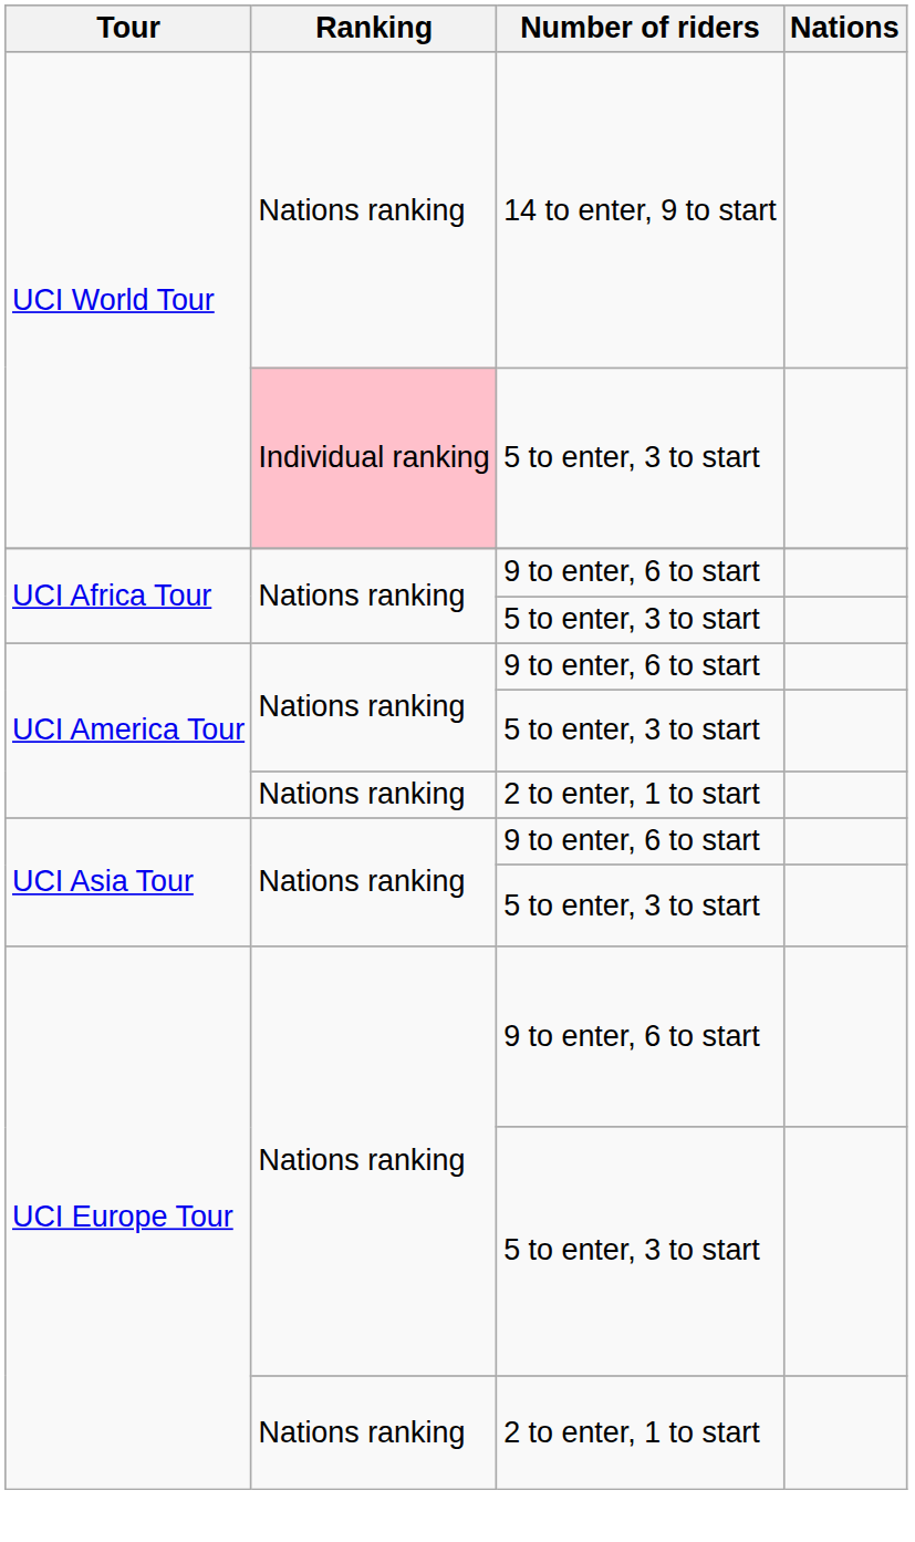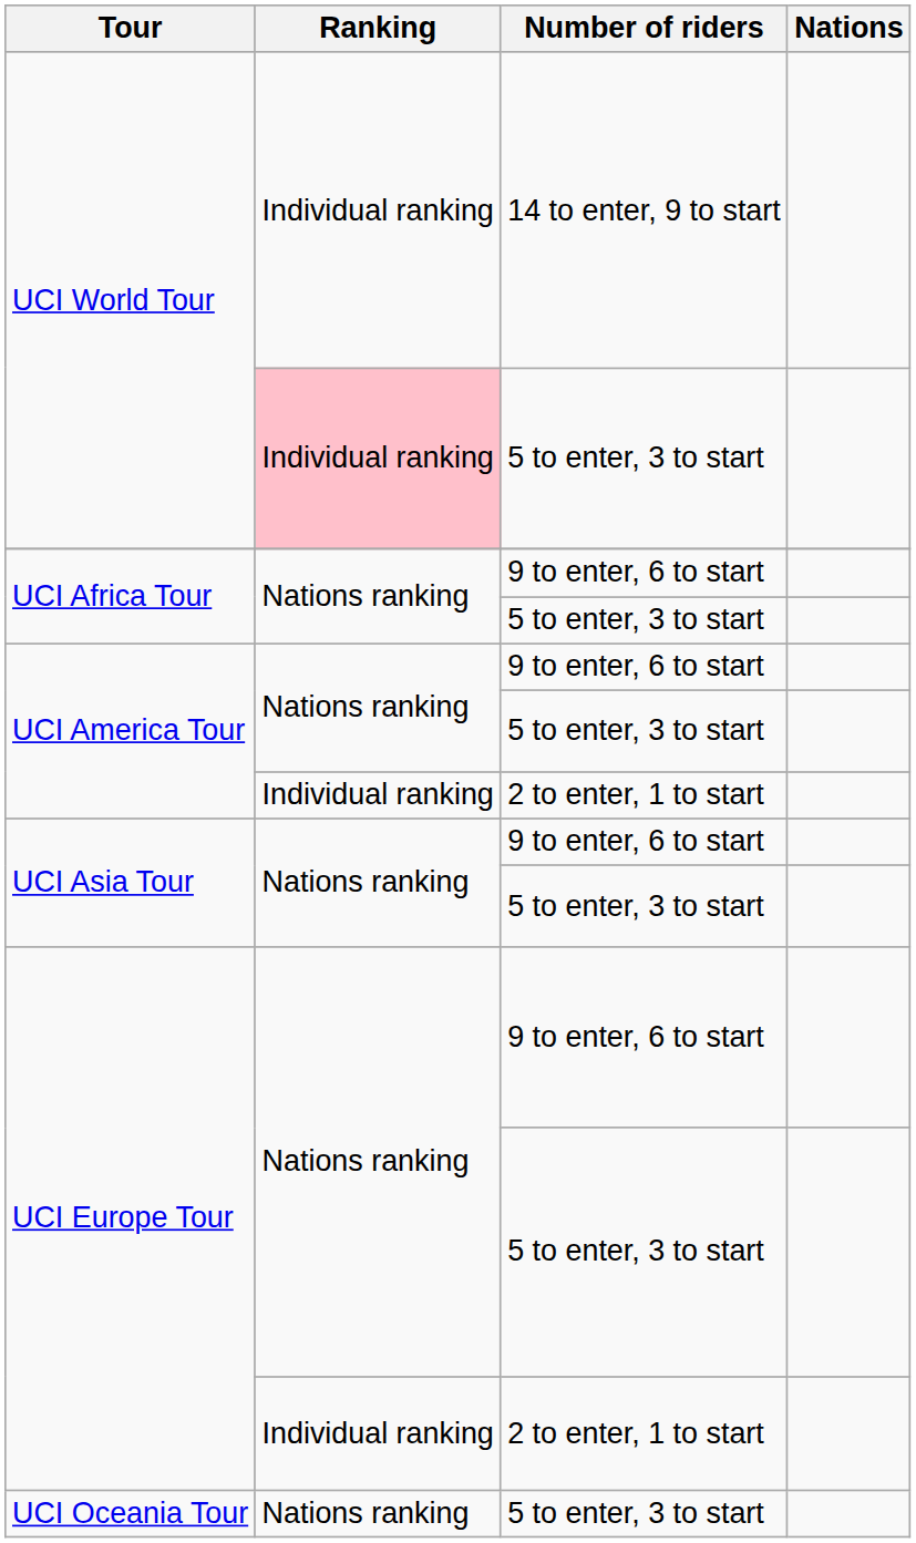UCI World Tour / 14 to enter, 9 to start | Ranking: Nations ranking -> Individual ranking
UCI America Tour / 2 to enter, 1 to start | Ranking: Nations ranking -> Individual ranking
UCI Europe Tour / 2 to enter, 1 to start | Ranking: Nations ranking -> Individual ranking
+ row: UCI Oceania Tour | Nations ranking | 5 to enter, 3 to start
